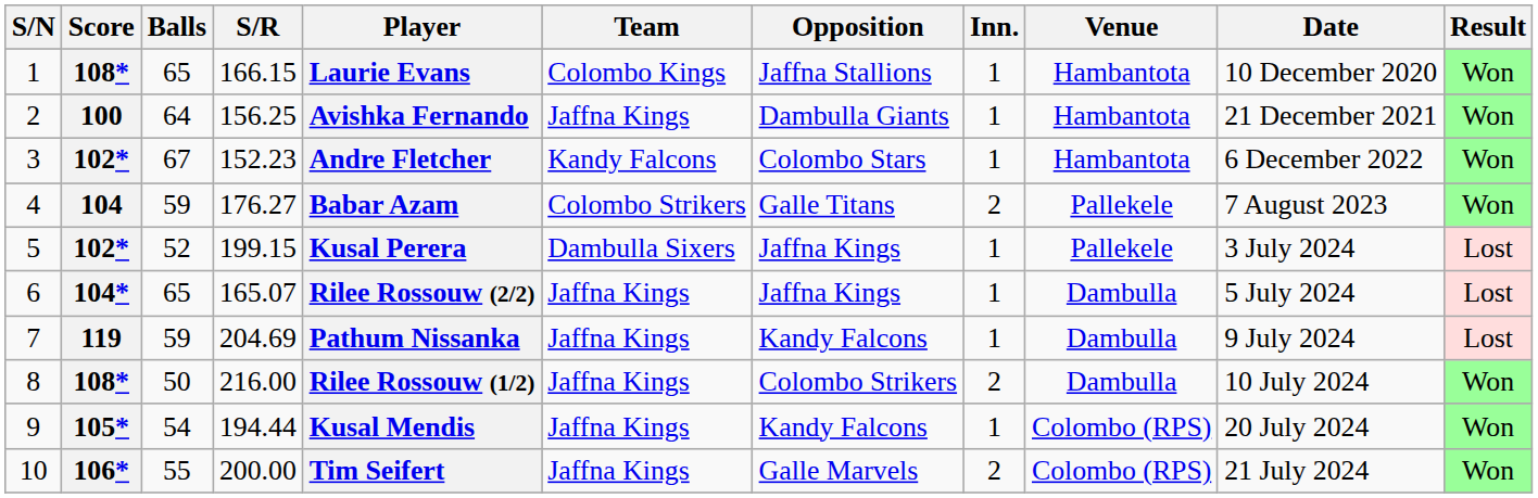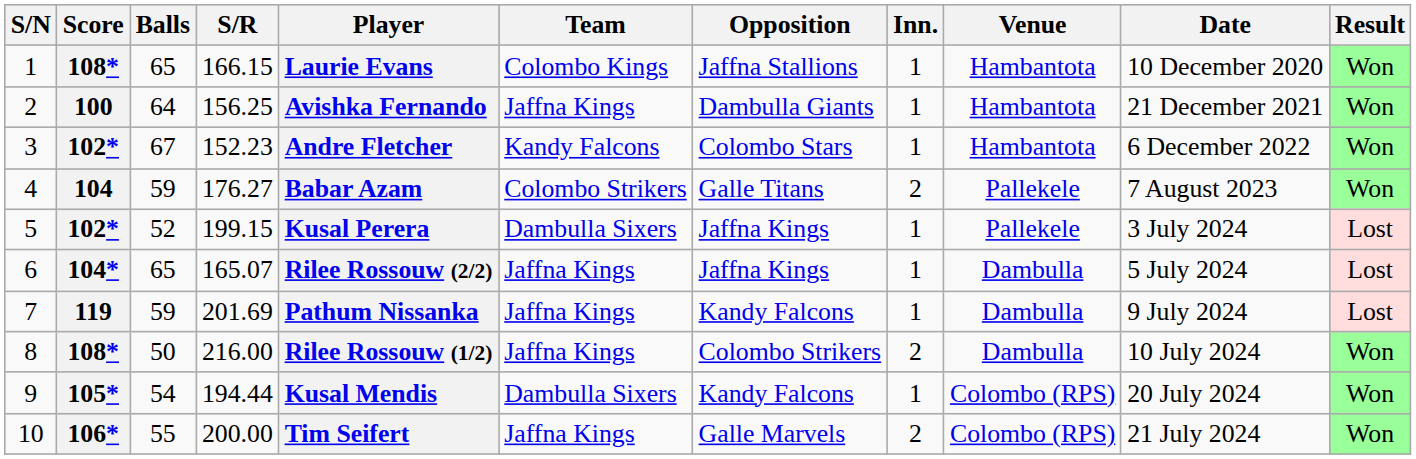7 | S/R: 204.69 -> 201.69
9 | Team: Jaffna Kings -> Dambulla Sixers
